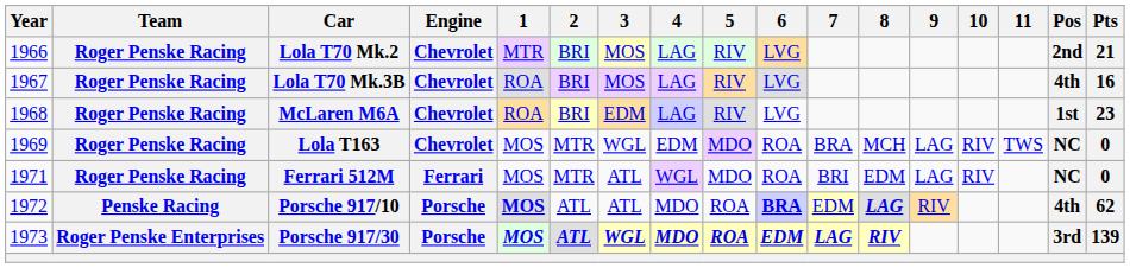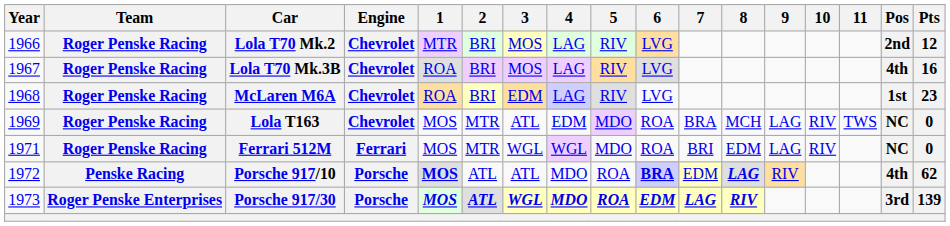Lola T70 Mk.2 | Pts: 21 -> 12
Lola T163 | 3: WGL -> ATL
Ferrari 512M | 3: ATL -> WGL
